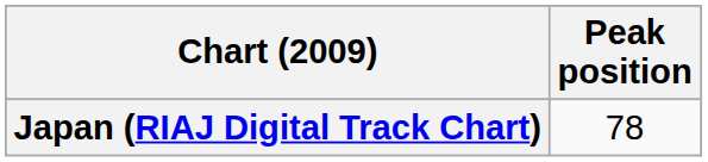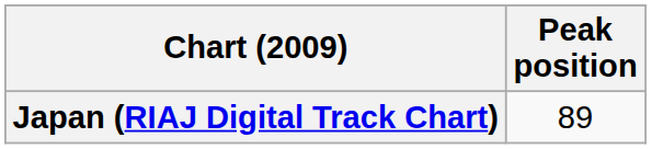Japan (RIAJ Digital Track Chart) | Peak position: 78 -> 89
